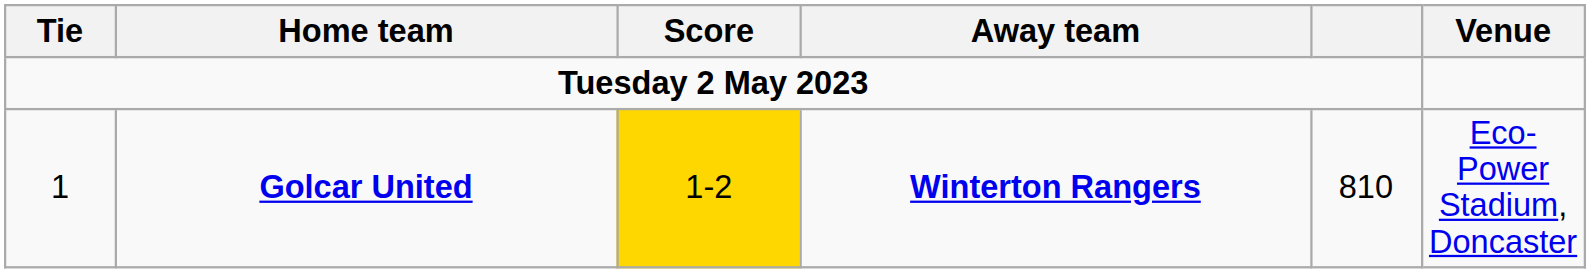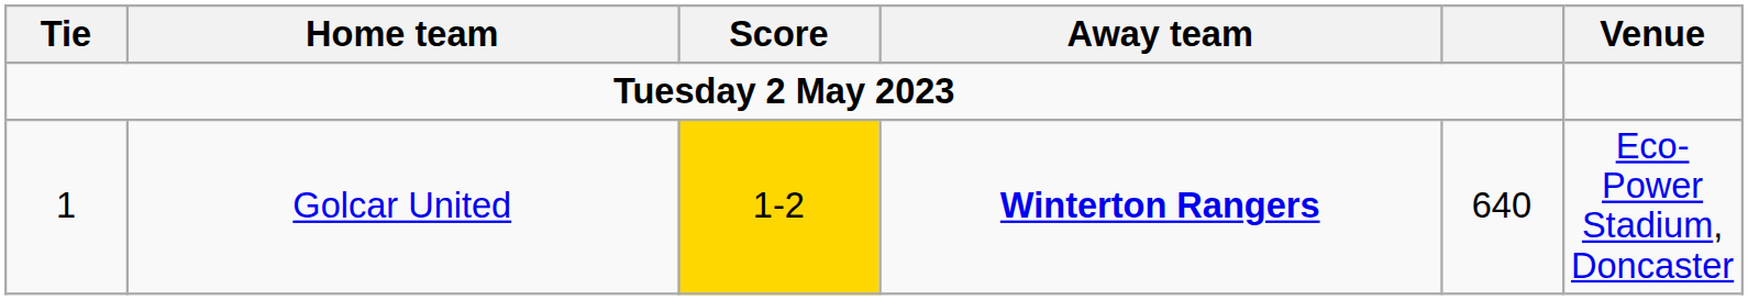1 | Home team: bold -> normal
1 | column 5: 810 -> 640
